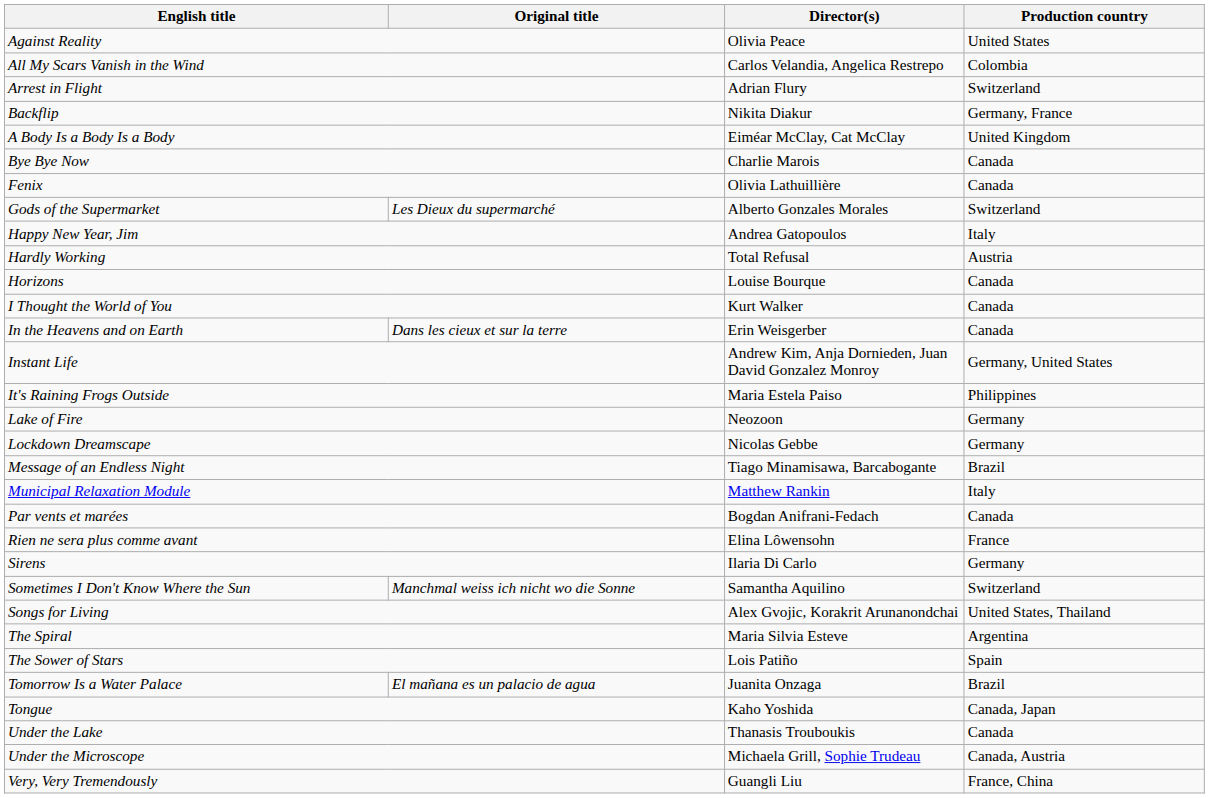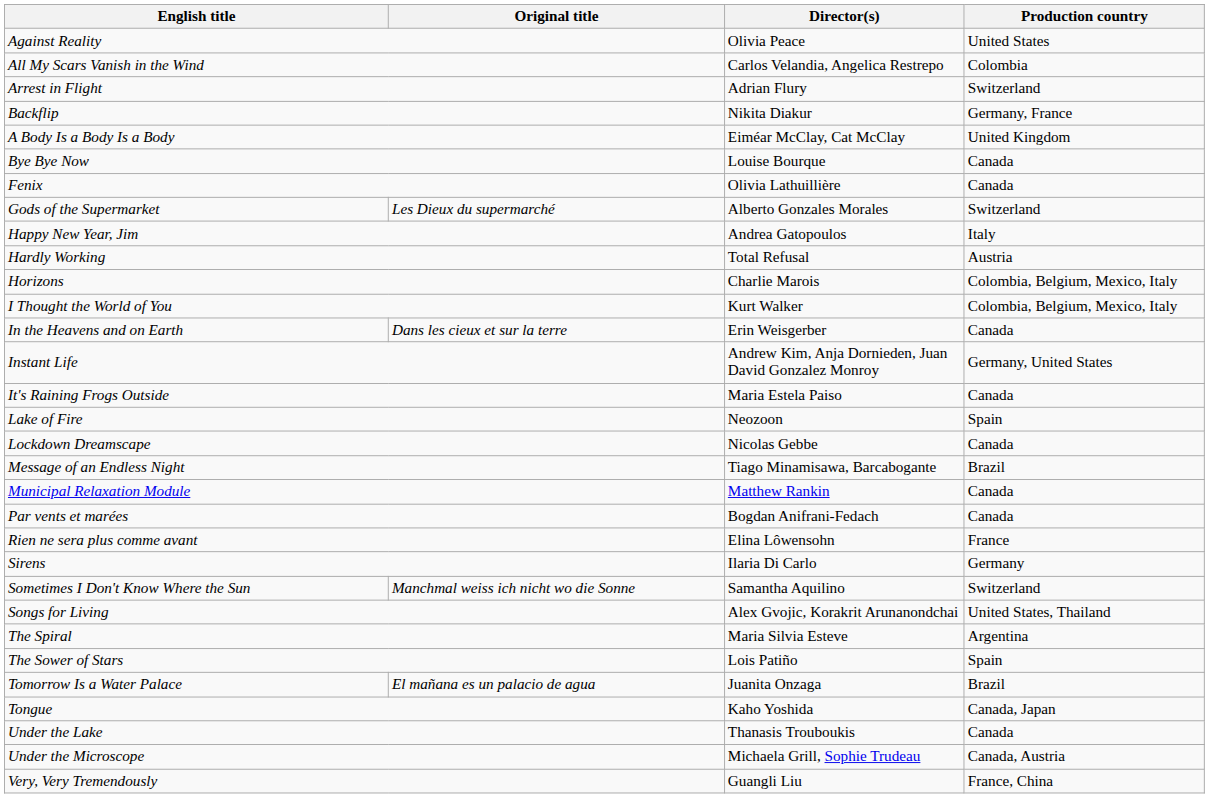Bye Bye Now | Director(s): Charlie Marois -> Louise Bourque
Horizons | Director(s): Louise Bourque -> Charlie Marois
Horizons | Production country: Canada -> Colombia, Belgium, Mexico, Italy
I Thought the World of You | Production country: Canada -> Colombia, Belgium, Mexico, Italy
It's Raining Frogs Outside | Production country: Philippines -> Canada
Lake of Fire | Production country: Germany -> Spain
Lockdown Dreamscape | Production country: Germany -> Canada
Municipal Relaxation Module | Production country: Italy -> Canada
